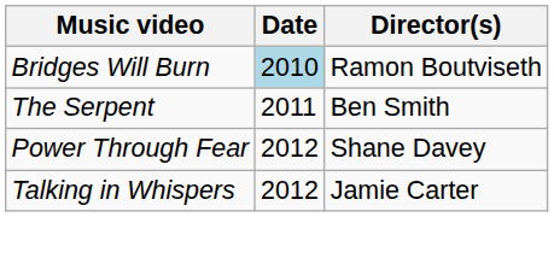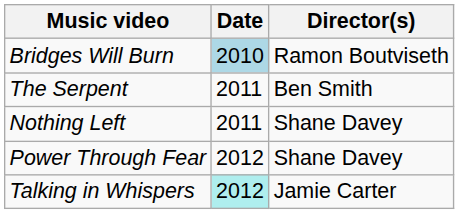+ row: Nothing Left | 2011 | Shane Davey
Talking in Whispers | Date: no background -> paleturquoise background
